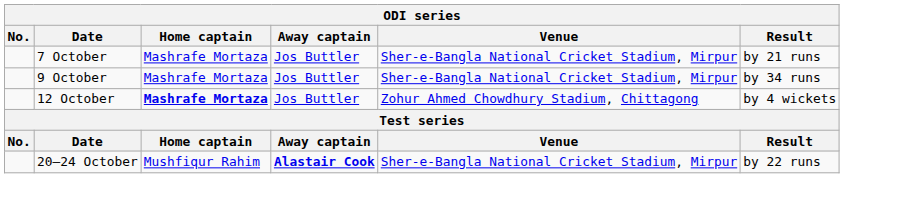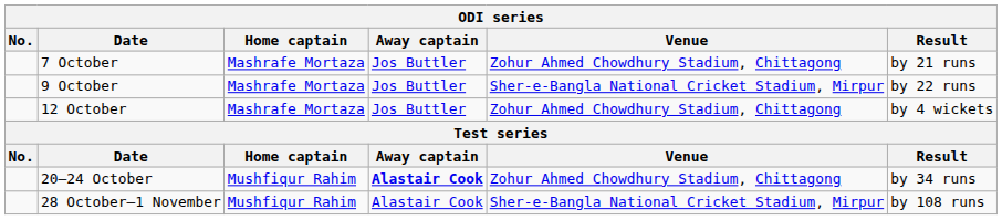7 October | Venue: Sher-e-Bangla National Cricket Stadium, Mirpur -> Zohur Ahmed Chowdhury Stadium, Chittagong
9 October | Result: by 34 runs -> by 22 runs
12 October | Home captain: bold -> normal
20–24 October | Venue: Sher-e-Bangla National Cricket Stadium, Mirpur -> Zohur Ahmed Chowdhury Stadium, Chittagong
20–24 October | Result: by 22 runs -> by 34 runs
+ row: 28 October–1 November | Mushfiqur Rahim | Alastair Cook | Sher-e-Bangla National Cricket Stadium, Mirpur | by 108 runs
